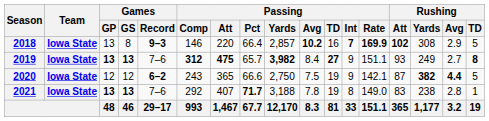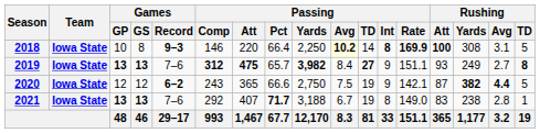2018 | Games / GP: 13 -> 10
2018 | Passing / Yards: 2,857 -> 2,250
2018 | Passing / Avg: no background -> lightyellow background
2018 | Passing / TD: 16 -> 14
2018 | Passing / Int: 7 -> 8
2018 | Rushing / Att: 102 -> 100
2018 | Rushing / Avg: 2.9 -> 3.1
2021 | Passing / Avg: 7.8 -> 6.7
